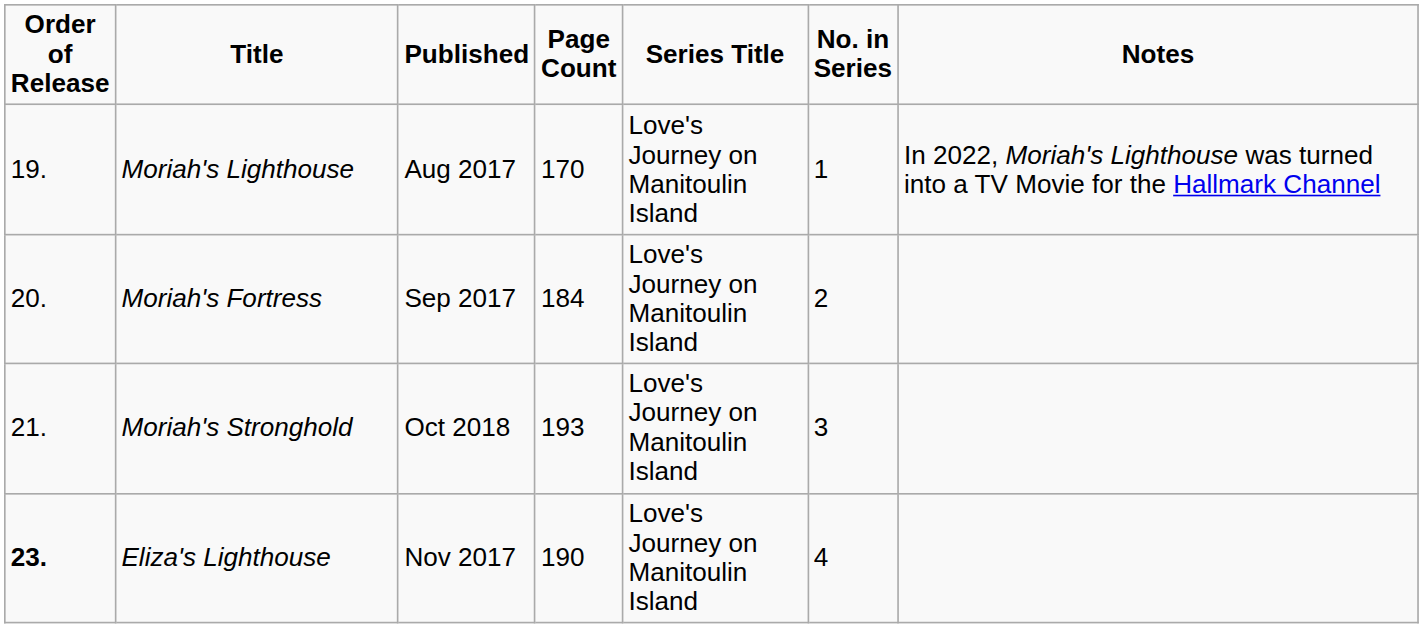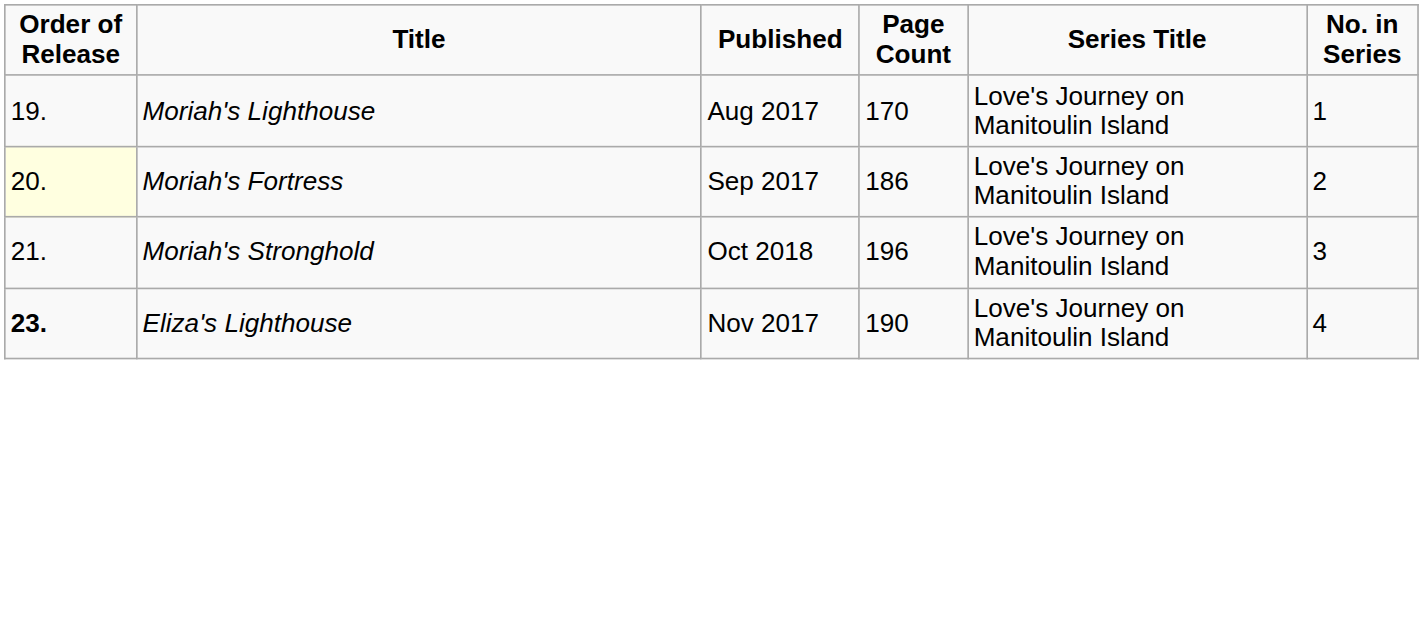- column: Notes | In 2022, Moriah's Lighthouse was turned into a TV Movie for the Hallmark Channel
Moriah's Fortress | Order of Release: no background -> lightyellow background
Moriah's Fortress | Page Count: 184 -> 186
Moriah's Stronghold | Page Count: 193 -> 196
